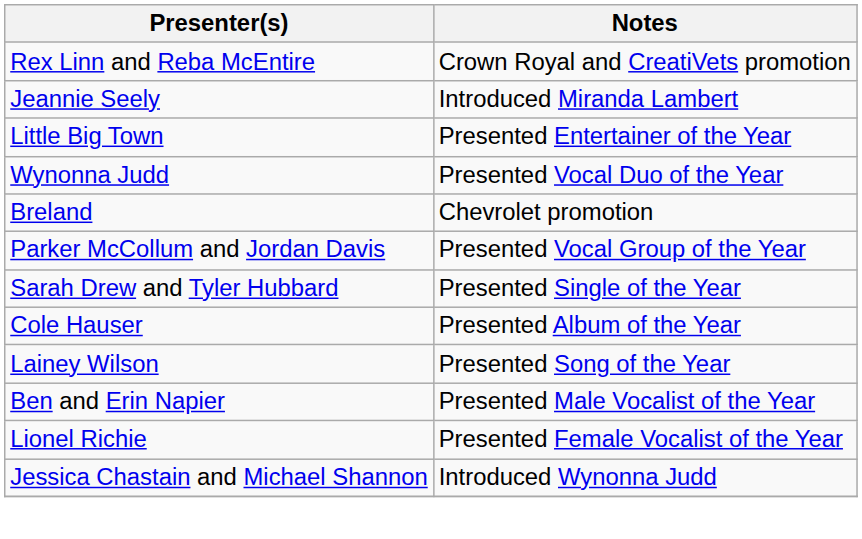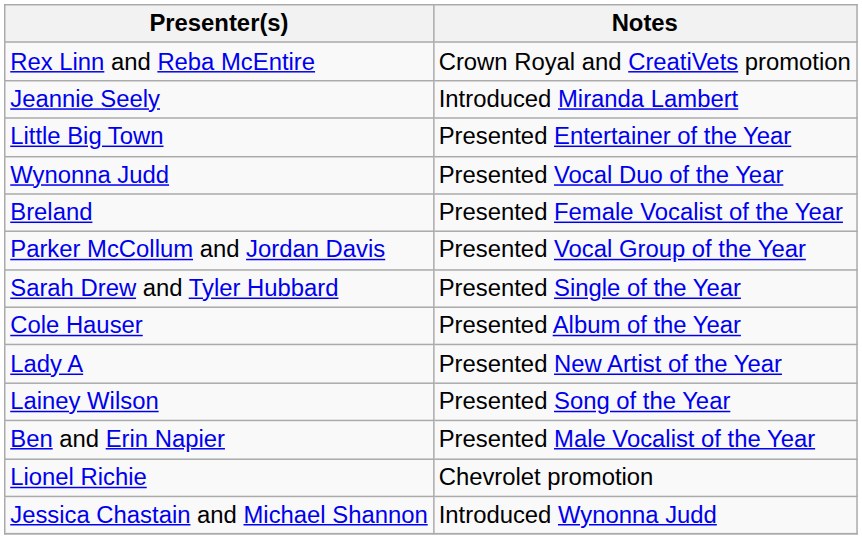Breland | Notes: Chevrolet promotion -> Presented Female Vocalist of the Year
+ row: Lady A | Presented New Artist of the Year
Lionel Richie | Notes: Presented Female Vocalist of the Year -> Chevrolet promotion
